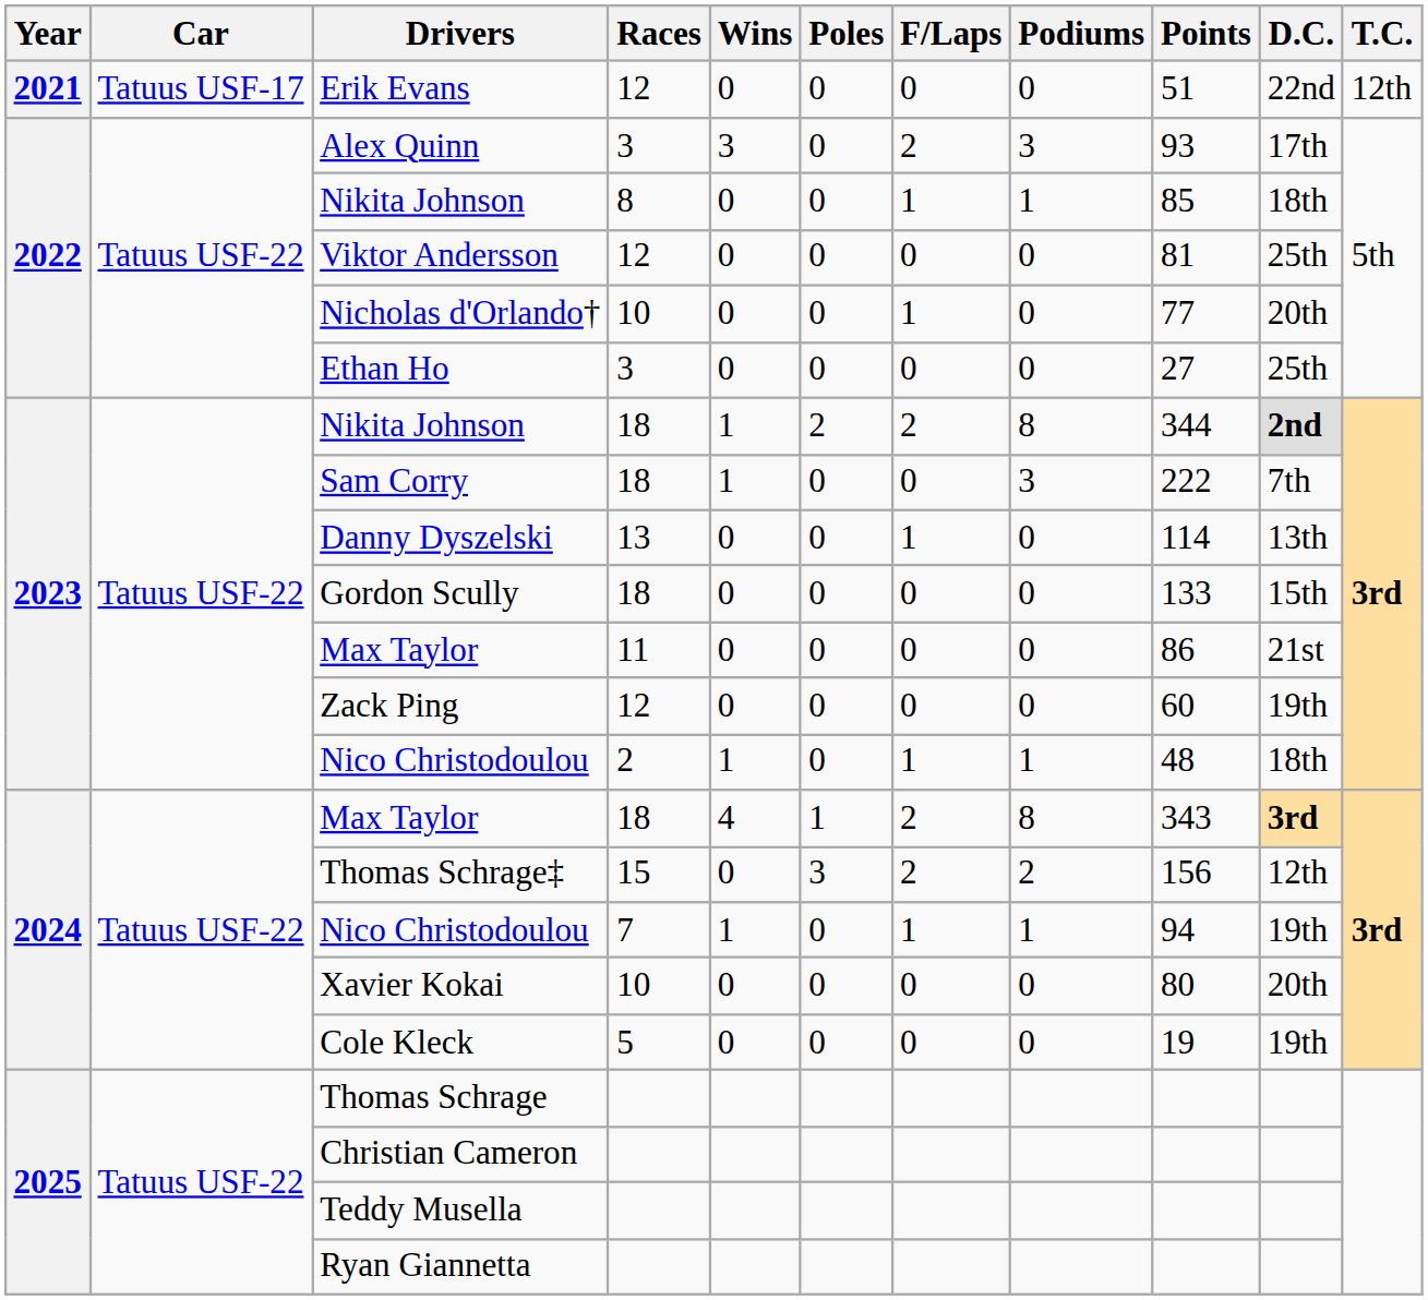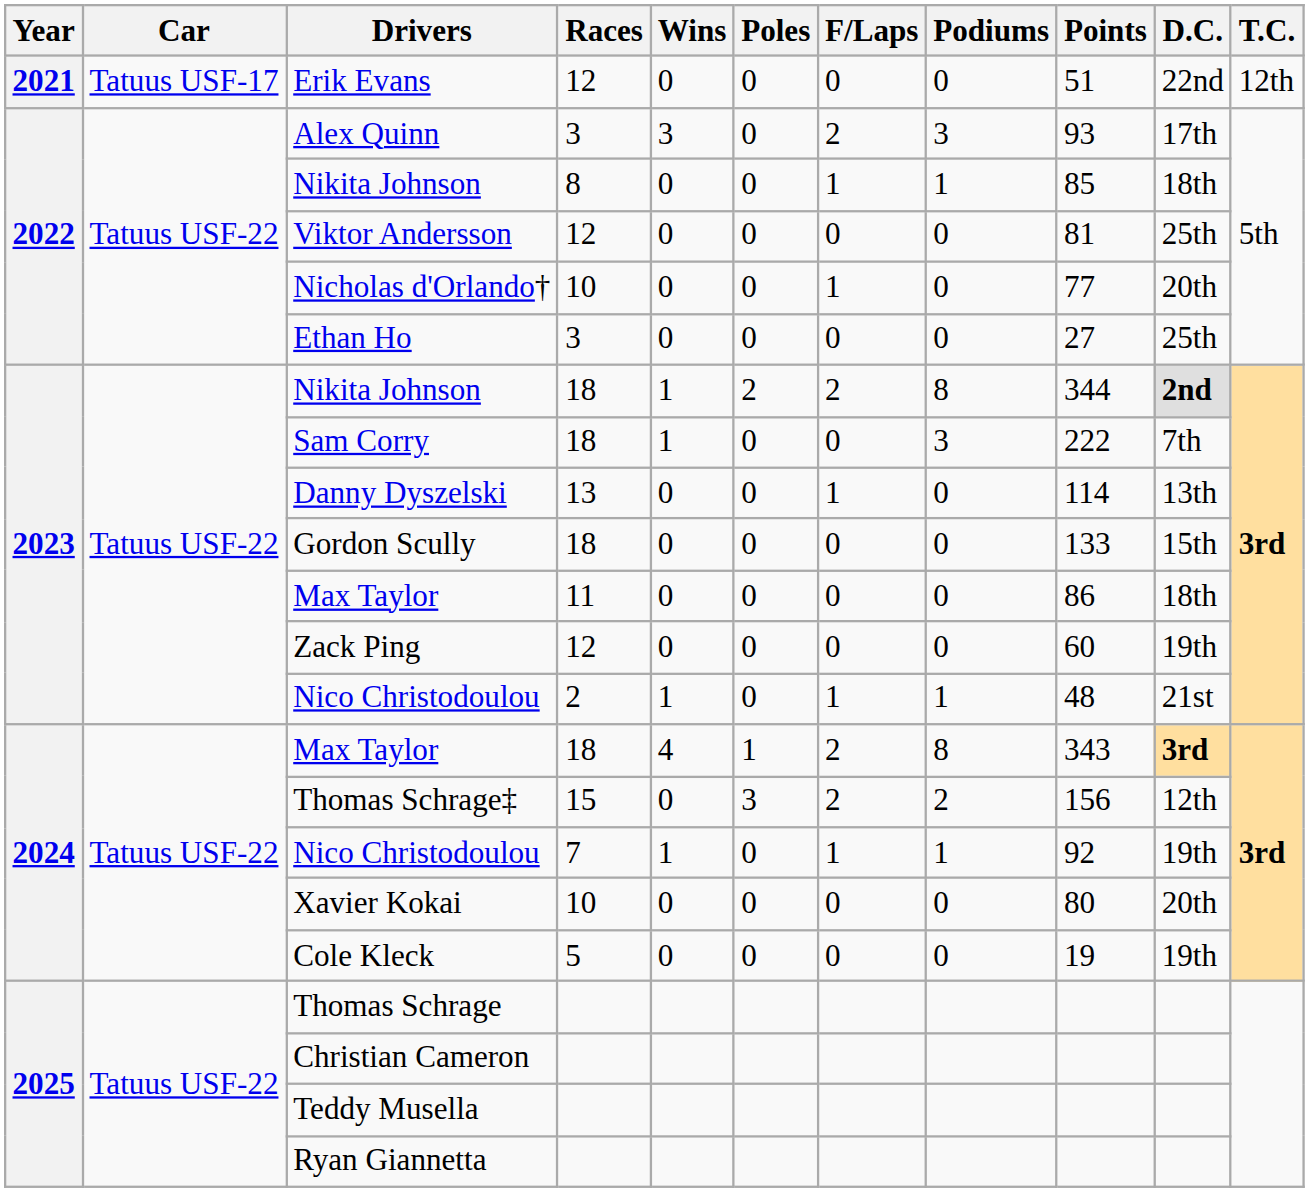Max Taylor / 11 | D.C.: 21st -> 18th
Nico Christodoulou / 2 | D.C.: 18th -> 21st
Nico Christodoulou / 7 | Points: 94 -> 92
